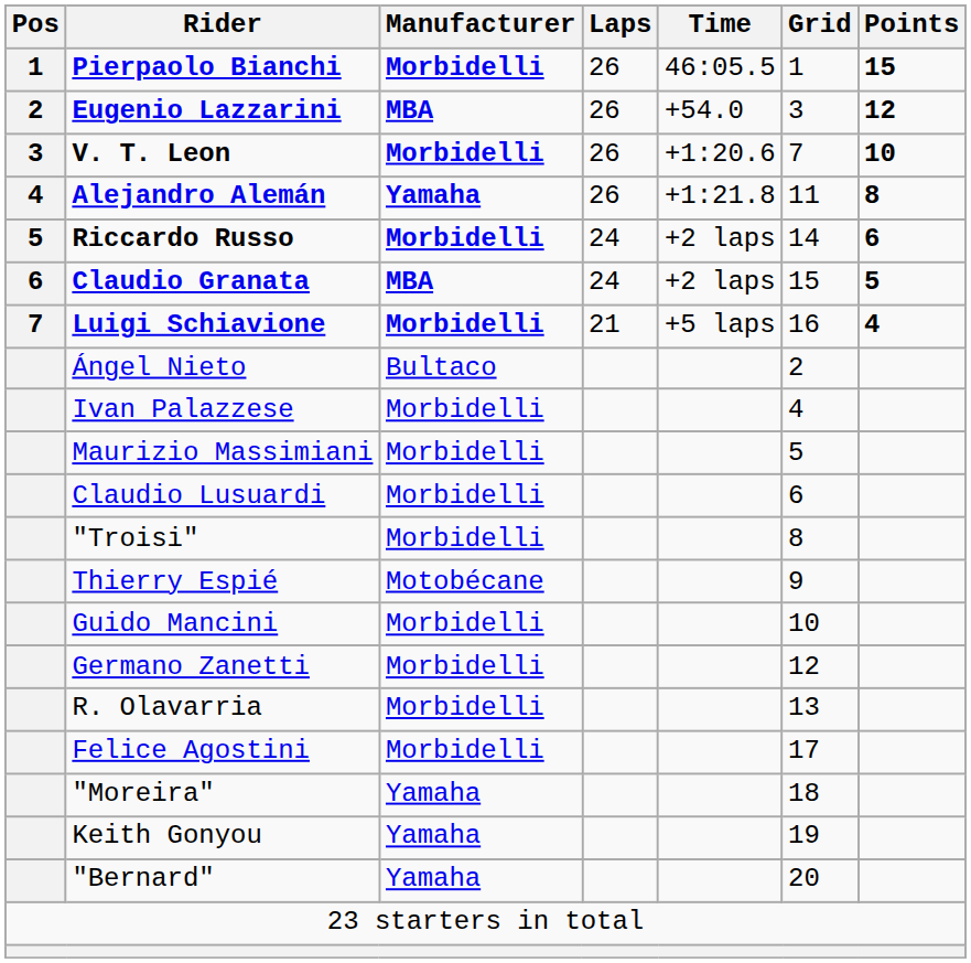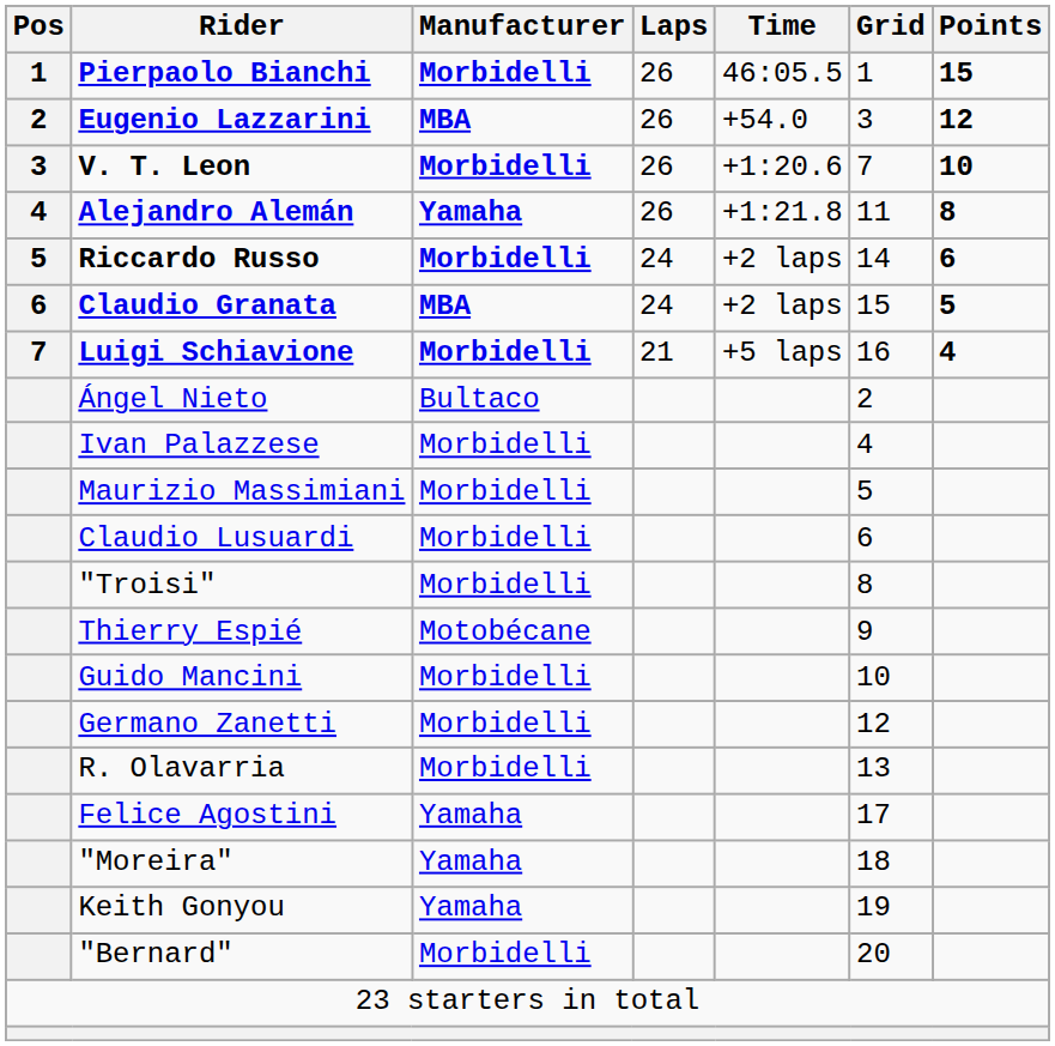Felice Agostini | Manufacturer: Morbidelli -> Yamaha
"Bernard" | Manufacturer: Yamaha -> Morbidelli
